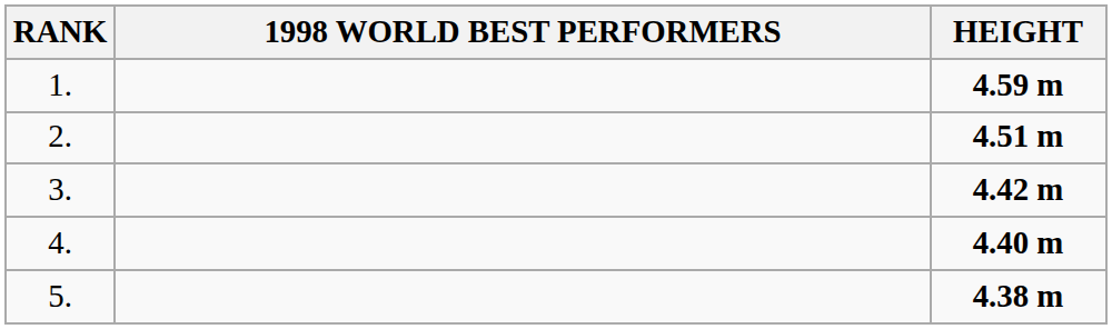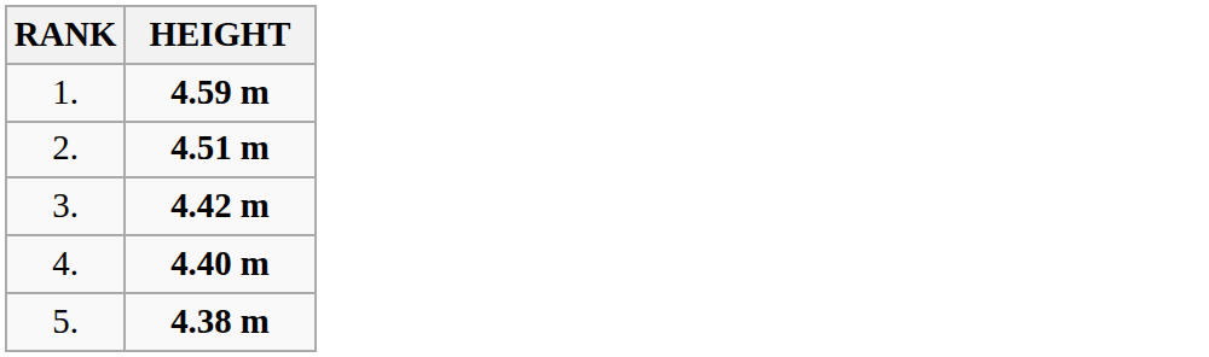- column: 1998 WORLD BEST PERFORMERS
